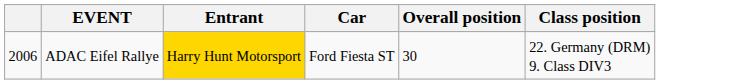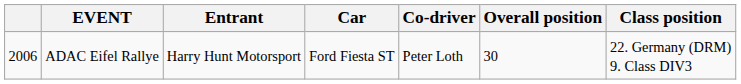+ column: Co-driver | Peter Loth
ADAC Eifel Rallye | Entrant: gold background -> no background
